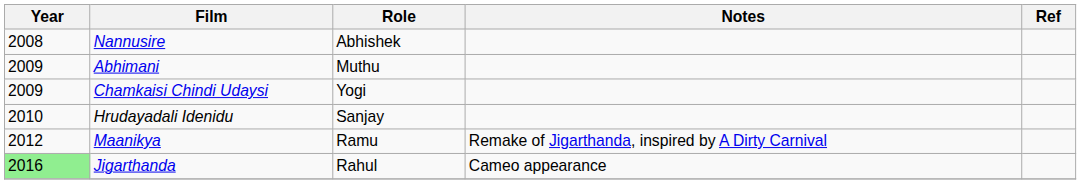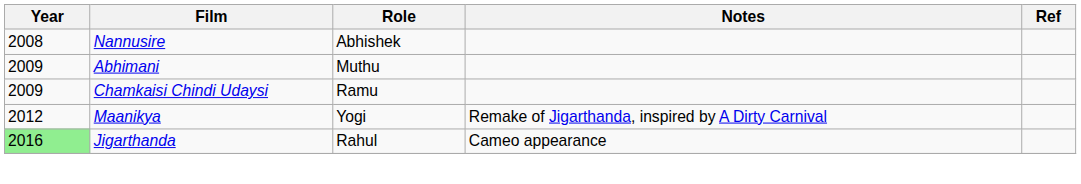Chamkaisi Chindi Udaysi | Role: Yogi -> Ramu
- row: 2010 | Hrudayadali Idenidu | Sanjay
Maanikya | Role: Ramu -> Yogi
